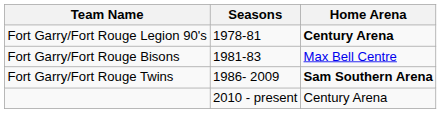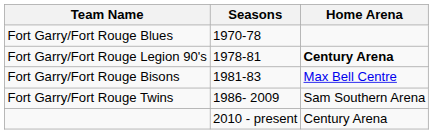+ row: Fort Garry/Fort Rouge Blues | 1970-78
Fort Garry/Fort Rouge Twins | Home Arena: bold -> normal
